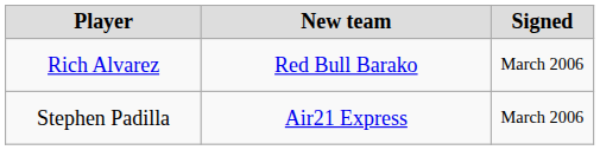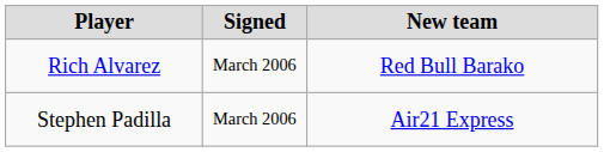columns swapped: Signed <-> New team
